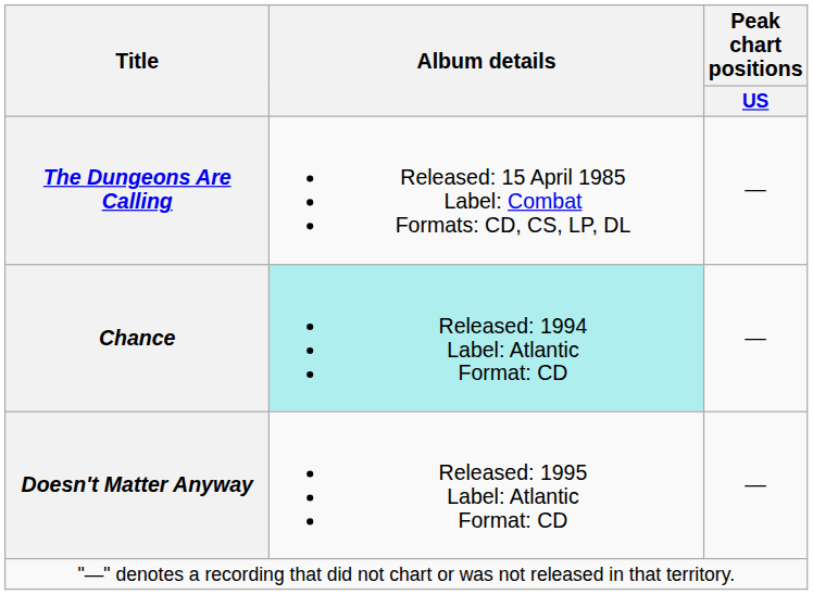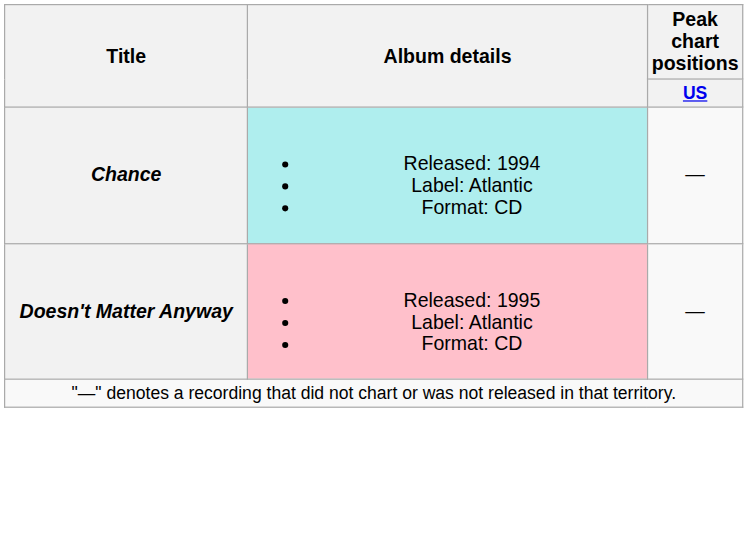- row: The Dungeons Are Calling | Released: 15 April 1985 Label: Combat Formats: CD, CS, LP, DL | —
Doesn't Matter Anyway | Album details: no background -> pink background
